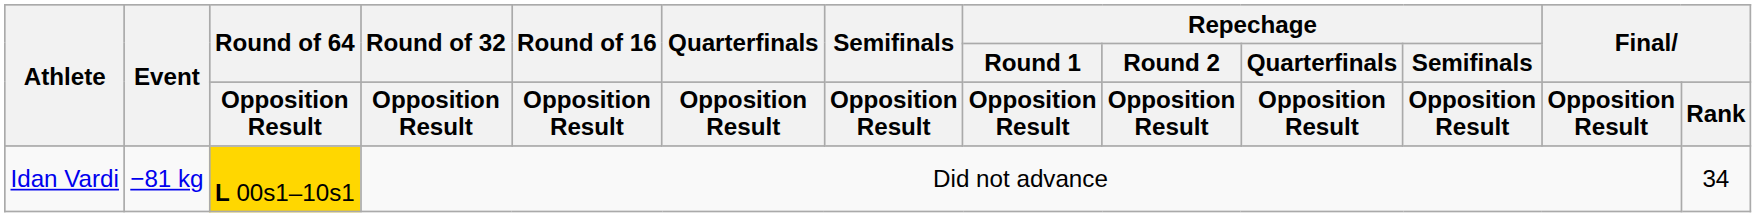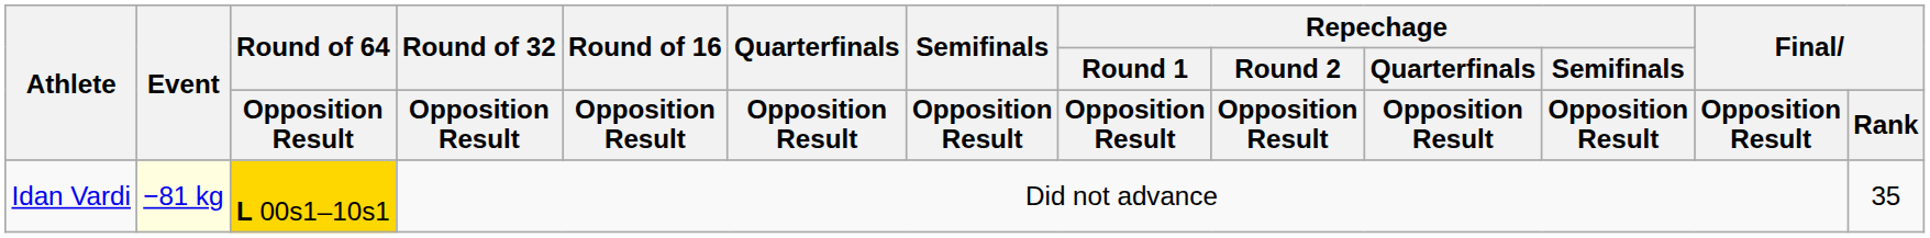Idan Vardi | Event: no background -> lightyellow background
Idan Vardi | Final / Rank: 34 -> 35
